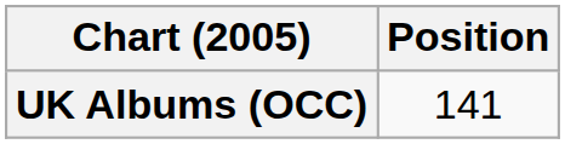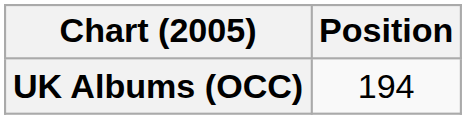UK Albums (OCC) | Position: 141 -> 194
